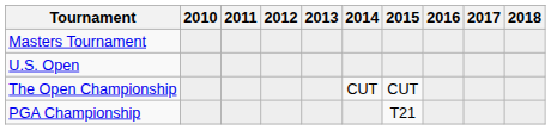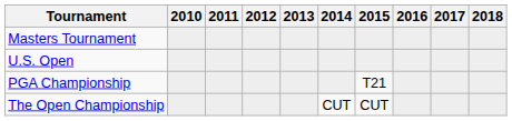rows swapped: The Open Championship <-> PGA Championship
